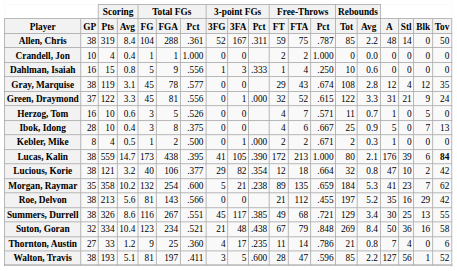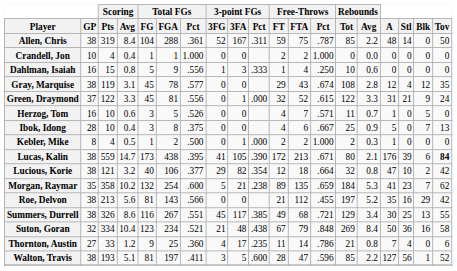Kebler, Mike | Free-Throws / Pct: .671 -> 1.000
Lucas, Kalin | Free-Throws / Pct: 1.000 -> .671
